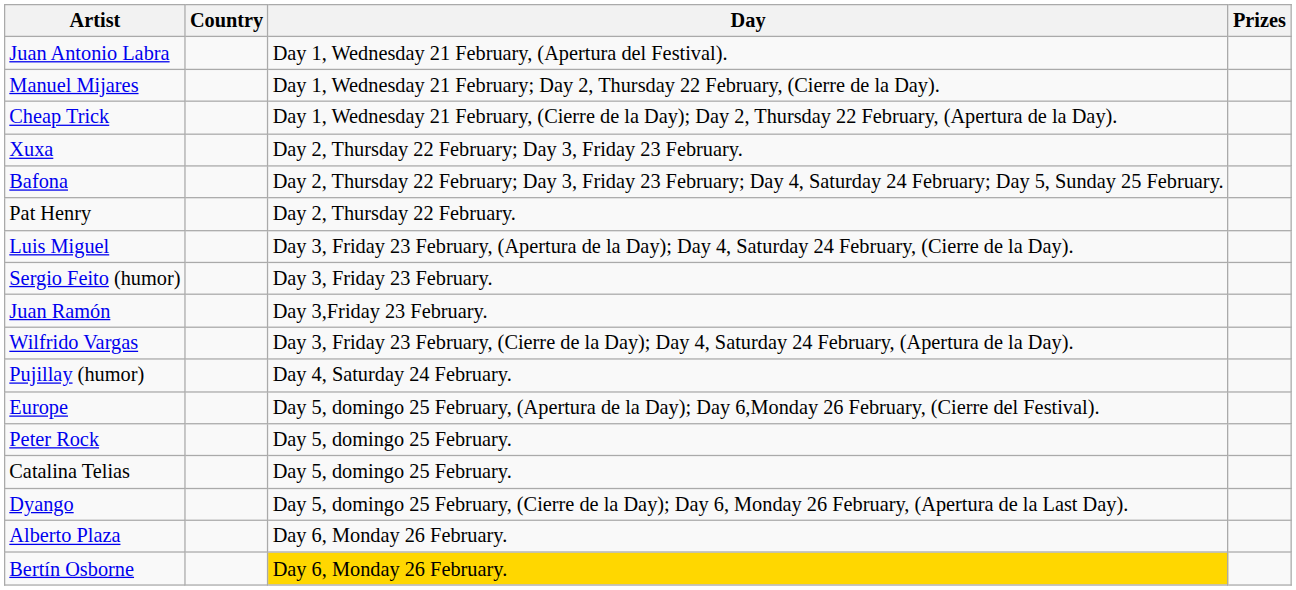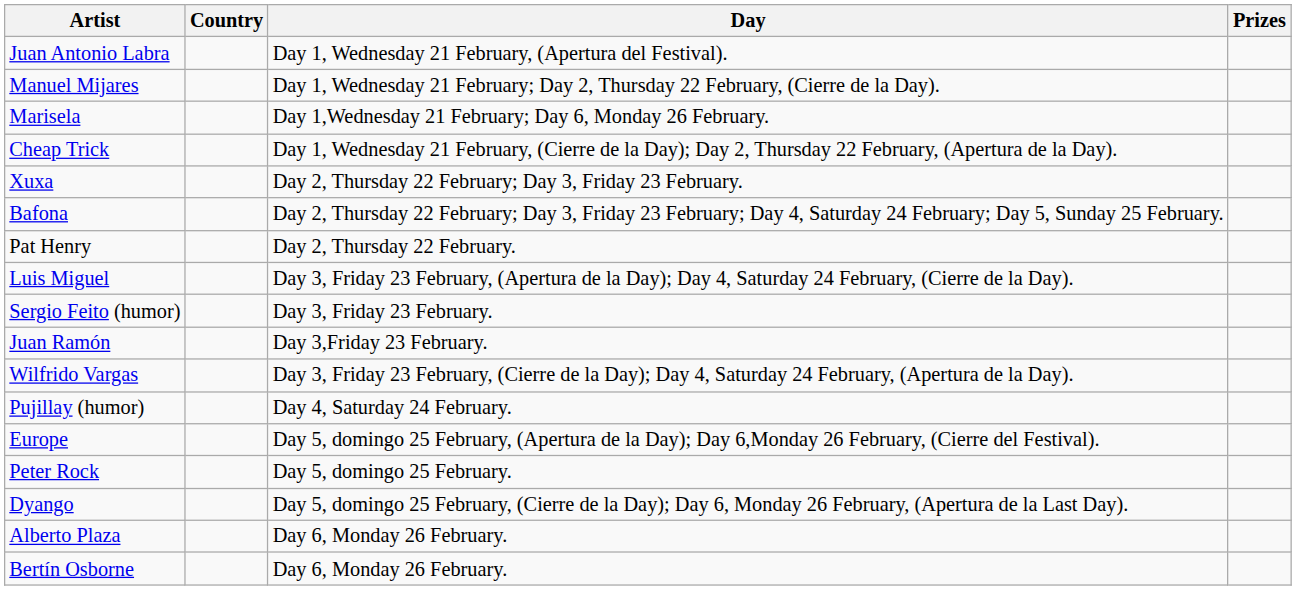+ row: Marisela | Day 1,Wednesday 21 February; Day 6, Monday 26 February.
- row: Catalina Telias | Day 5, domingo 25 February.
Bertín Osborne | Day: gold background -> no background
